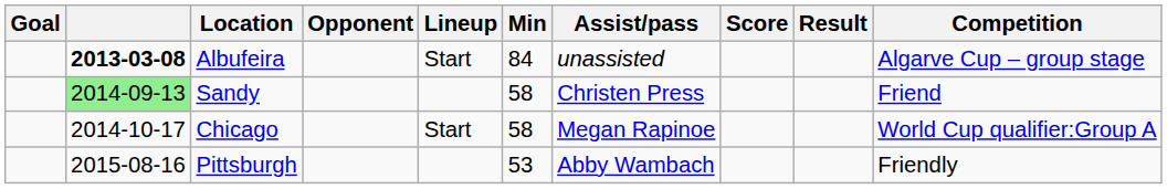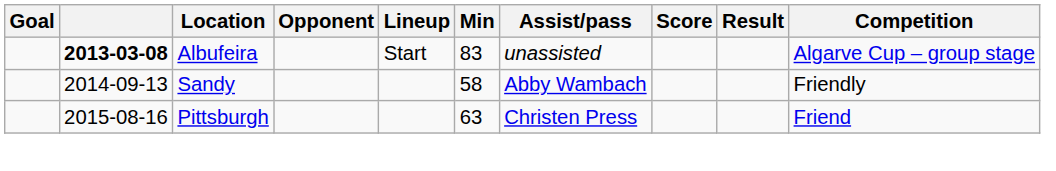Albufeira | Min: 84 -> 83
Sandy | column 2: lightgreen background -> no background
Sandy | Assist/pass: Christen Press -> Abby Wambach
Sandy | Competition: Friend -> Friendly
- row: 2014-10-17 | Chicago | Start | 58 | Megan Rapinoe | World Cup qualifier:Group A
Pittsburgh | Min: 53 -> 63
Pittsburgh | Assist/pass: Abby Wambach -> Christen Press
Pittsburgh | Competition: Friendly -> Friend
